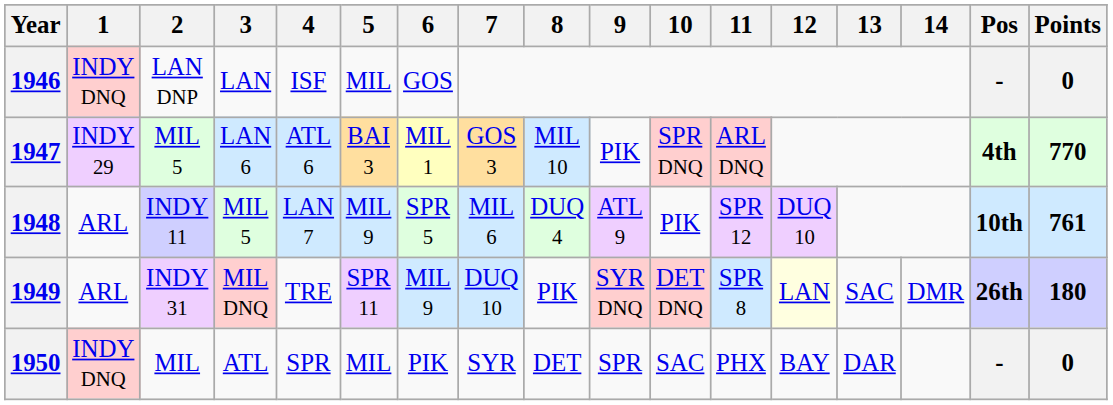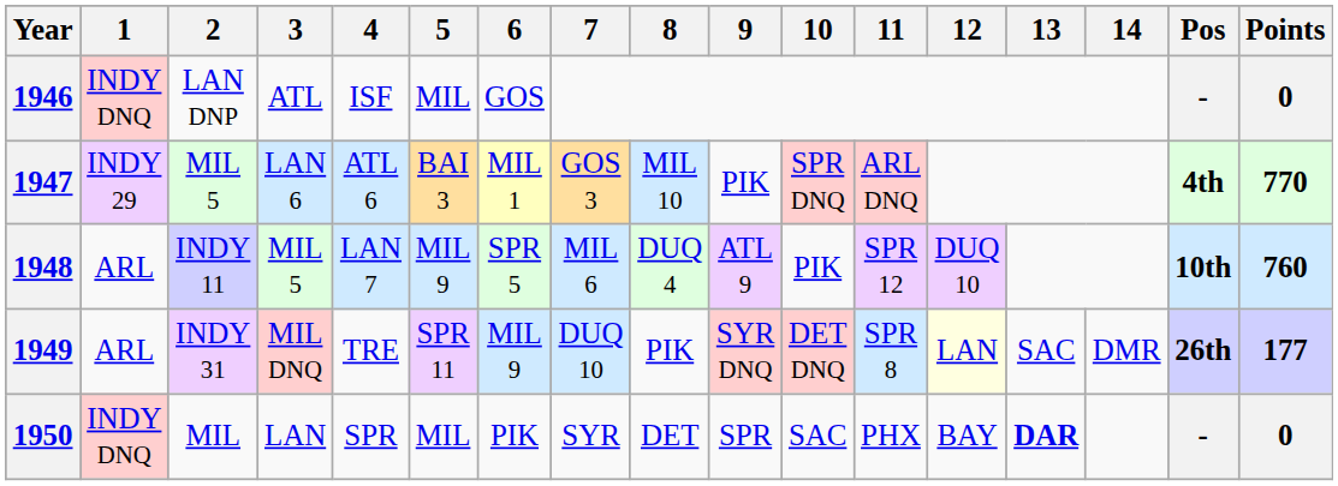1946 | 3: LAN -> ATL
1948 | Points: 761 -> 760
1949 | Points: 180 -> 177
1950 | 3: ATL -> LAN
1950 | 13: normal -> bold
